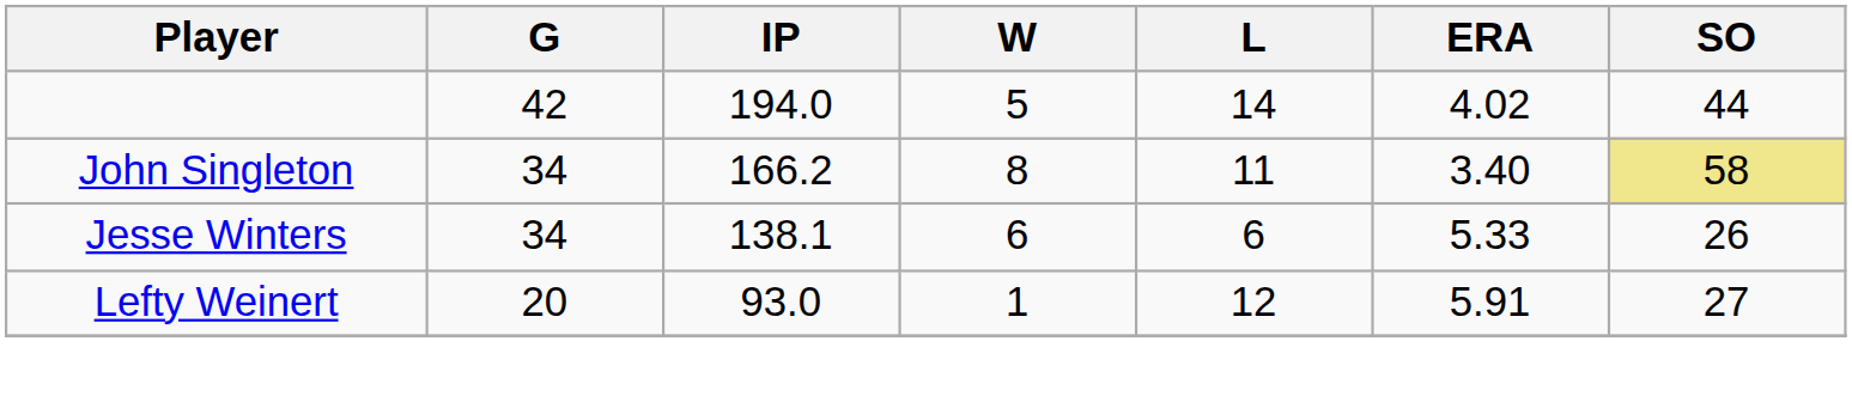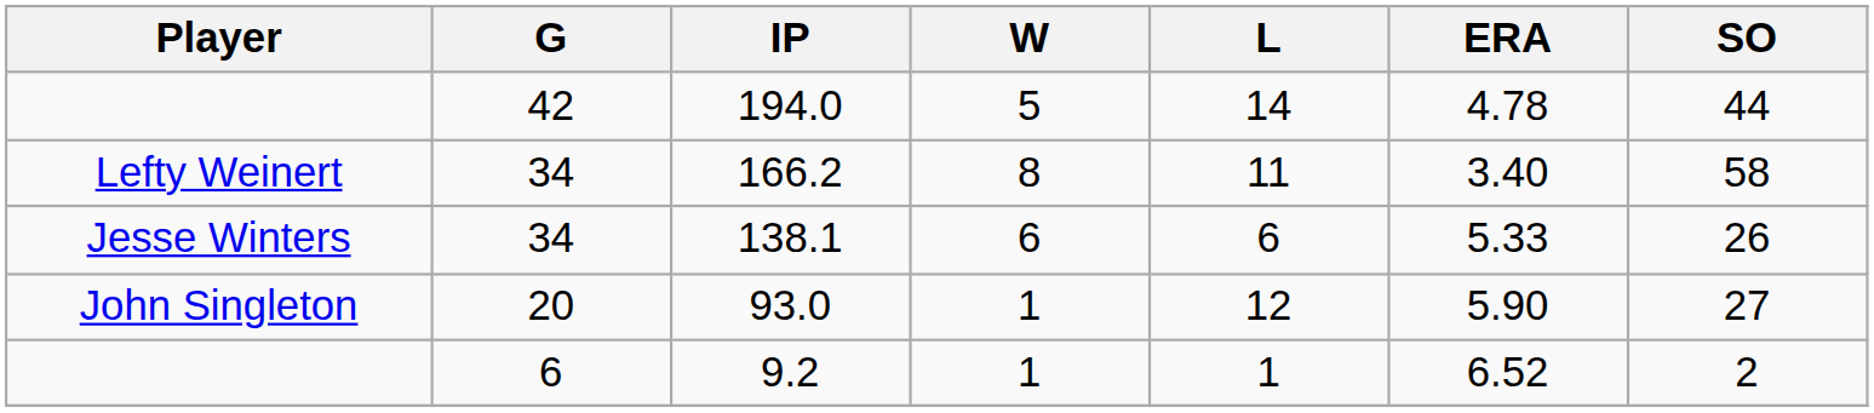194.0 | ERA: 4.02 -> 4.78
166.2 | Player: John Singleton -> Lefty Weinert
166.2 | SO: khaki background -> no background
93.0 | Player: Lefty Weinert -> John Singleton
93.0 | ERA: 5.91 -> 5.90
+ row: 6 | 9.2 | 1 | 1 | 6.52 | 2
